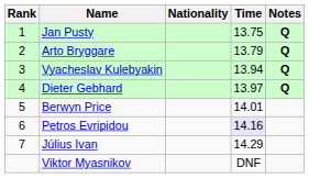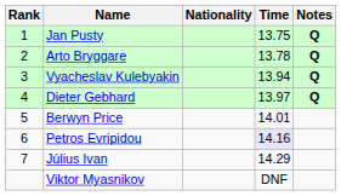Arto Bryggare | Time: 13.79 -> 13.78
